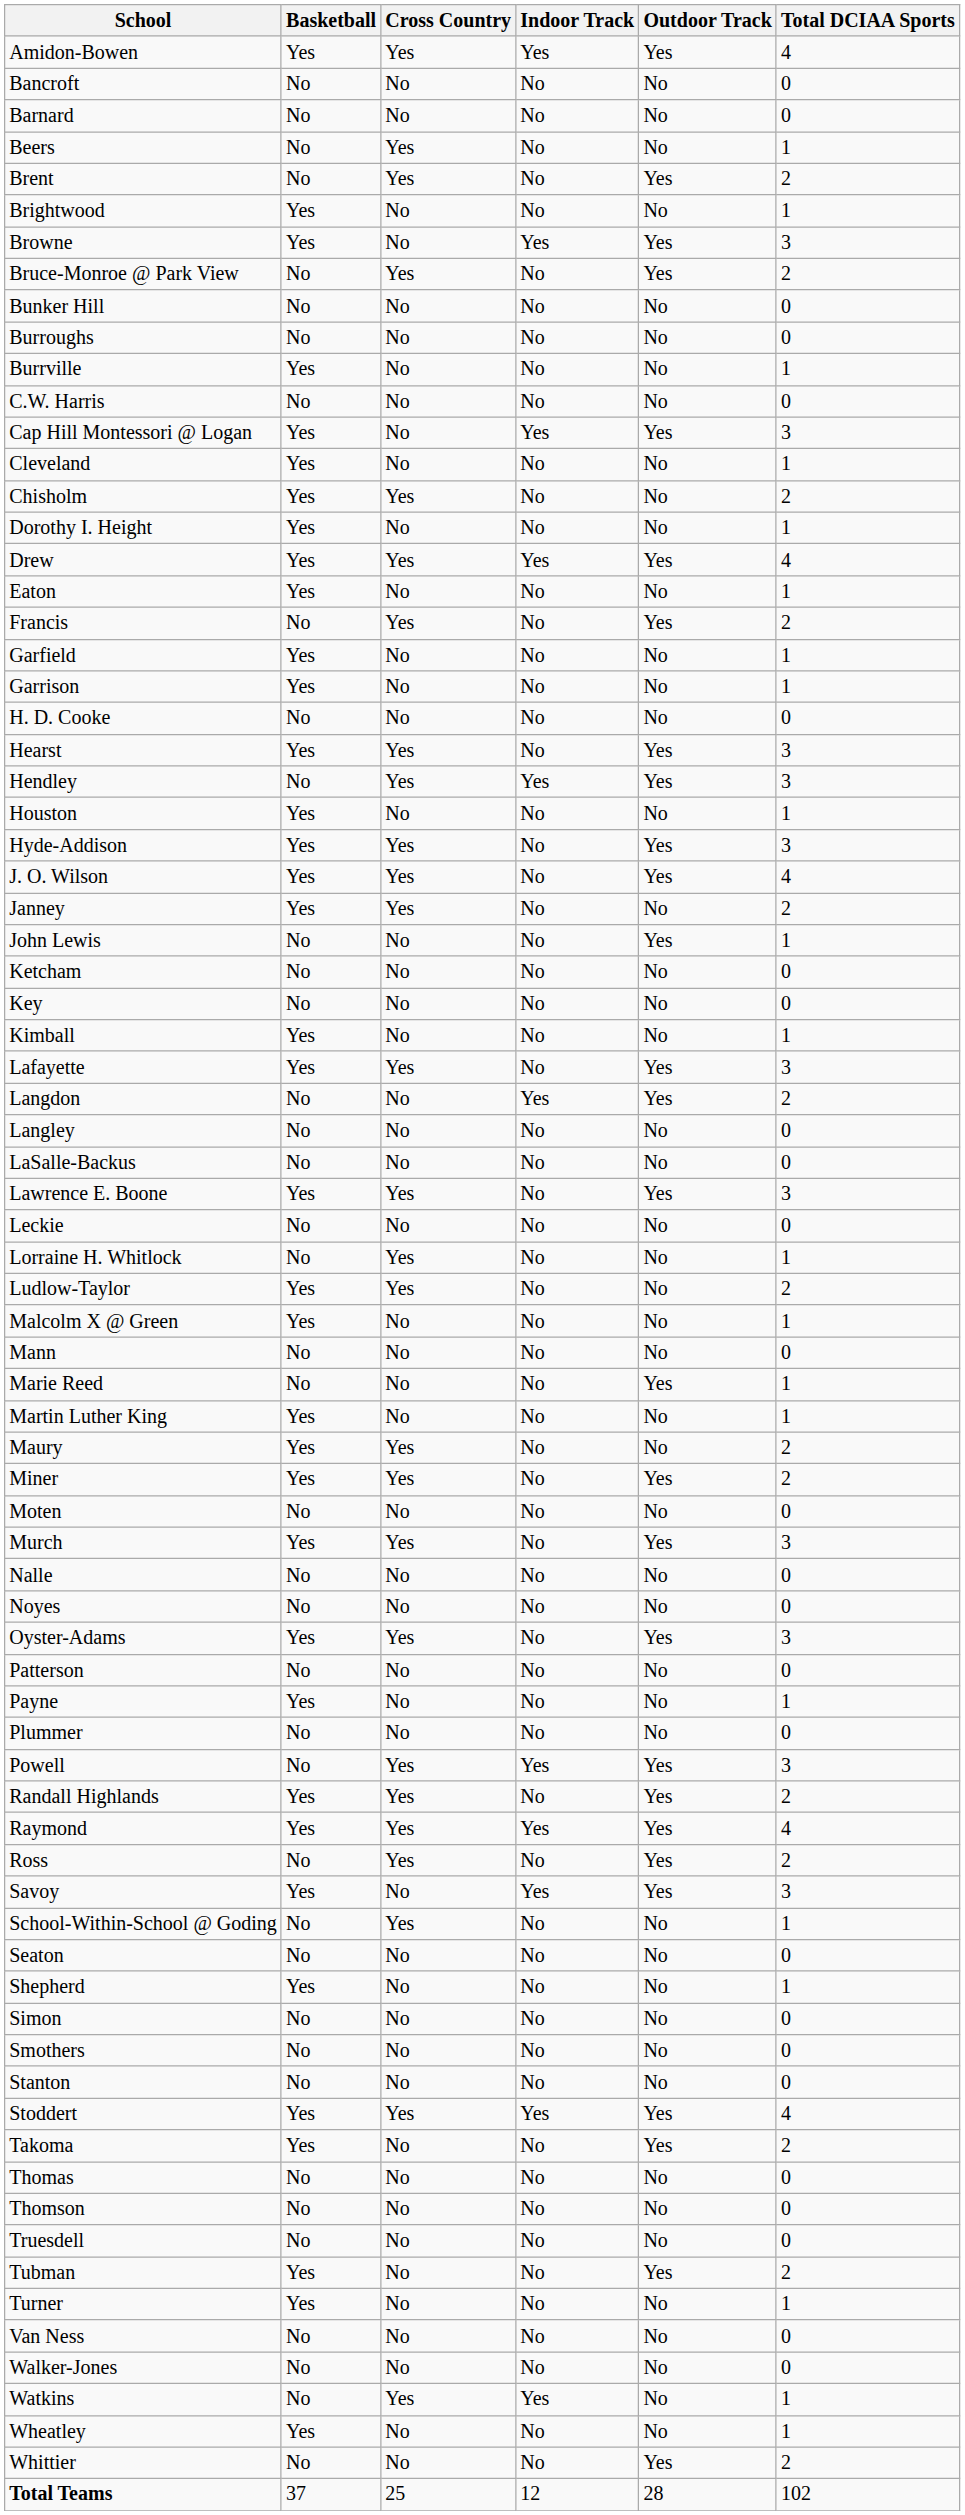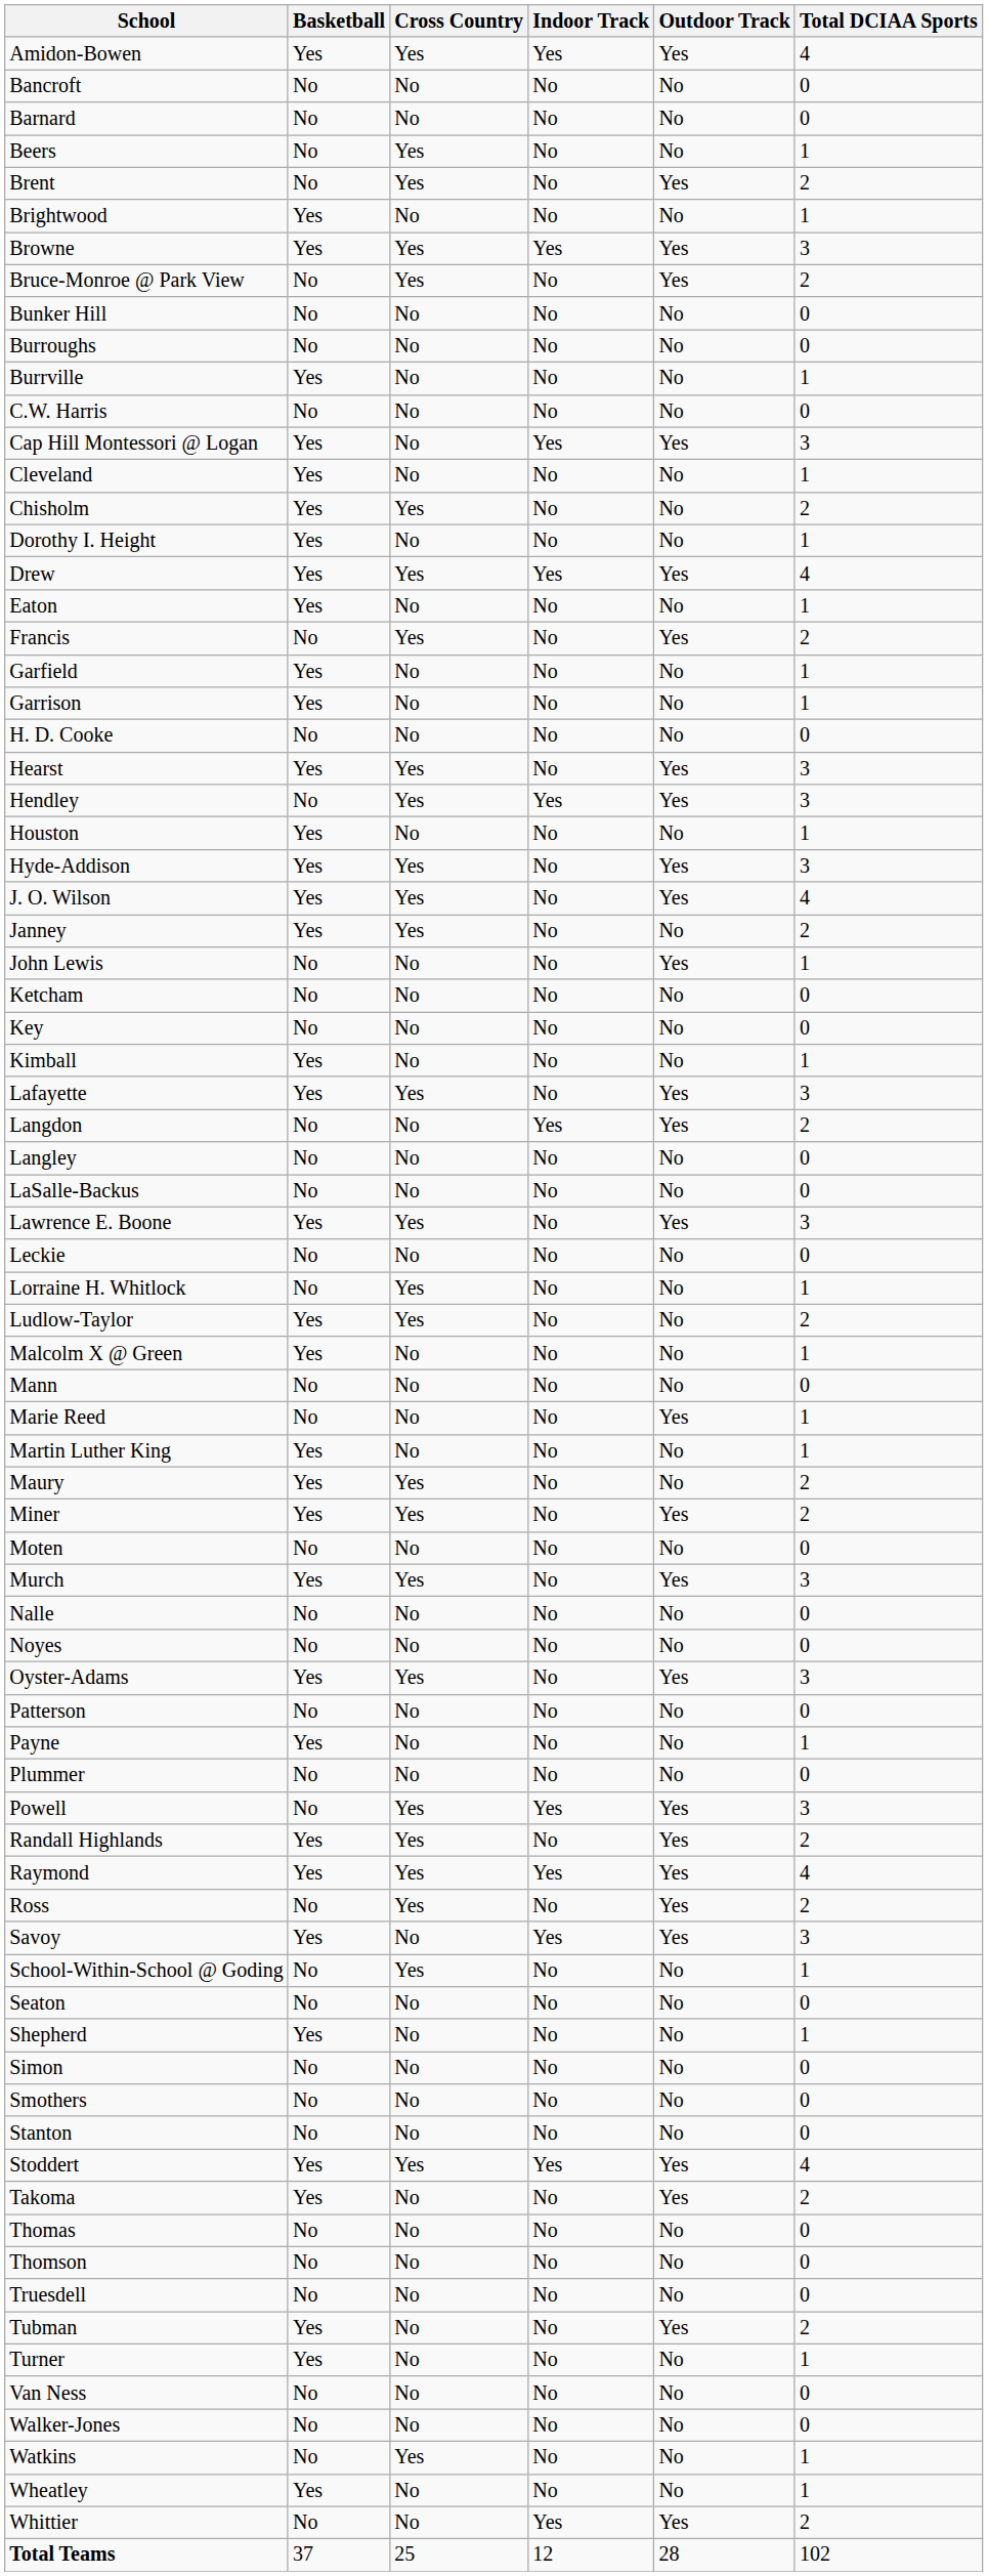Browne | Cross Country: No -> Yes
Watkins | Indoor Track: Yes -> No
Whittier | Indoor Track: No -> Yes
